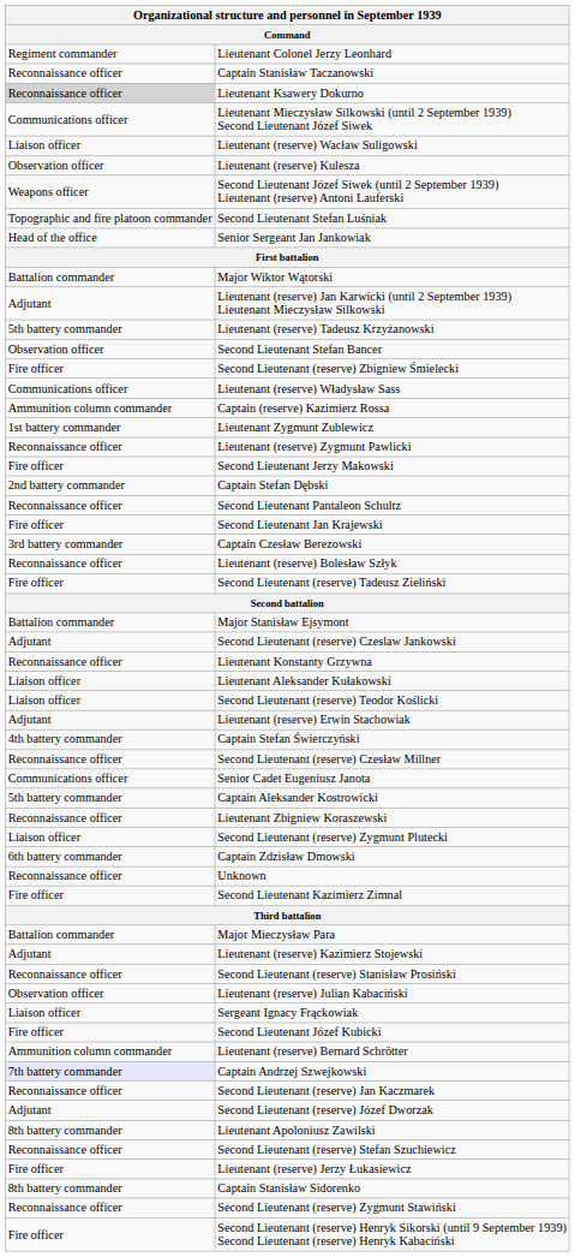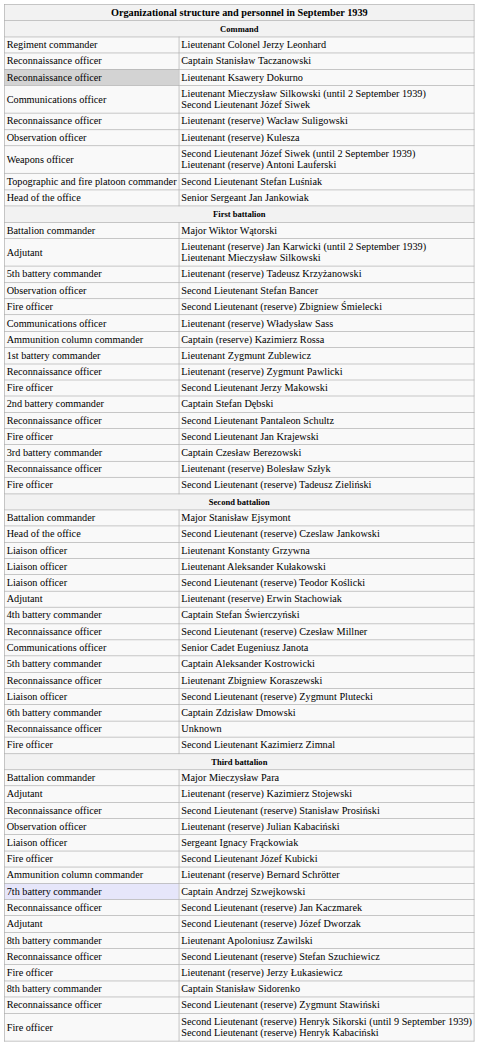Lieutenant (reserve) Wacław Suligowski | column 1: Liaison officer -> Reconnaissance officer
Second Lieutenant (reserve) Czeslaw Jankowski | column 1: Adjutant -> Head of the office
Lieutenant Konstanty Grzywna | column 1: Reconnaissance officer -> Liaison officer
